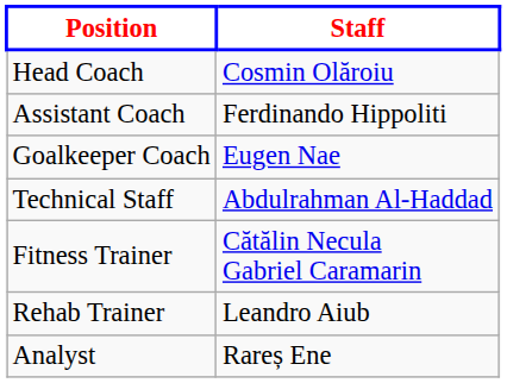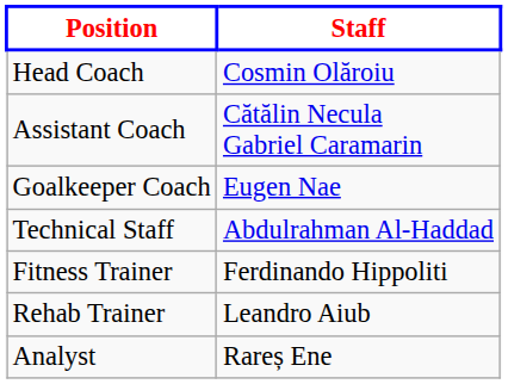Assistant Coach | Staff: Ferdinando Hippoliti -> Cătălin Necula Gabriel Caramarin
Fitness Trainer | Staff: Cătălin Necula Gabriel Caramarin -> Ferdinando Hippoliti
